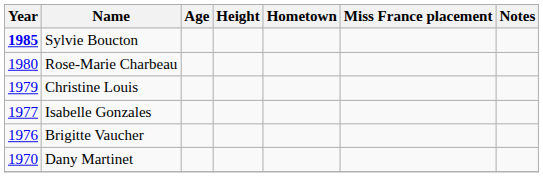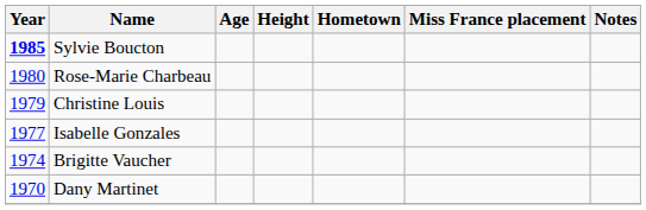Brigitte Vaucher | Year: 1976 -> 1974
